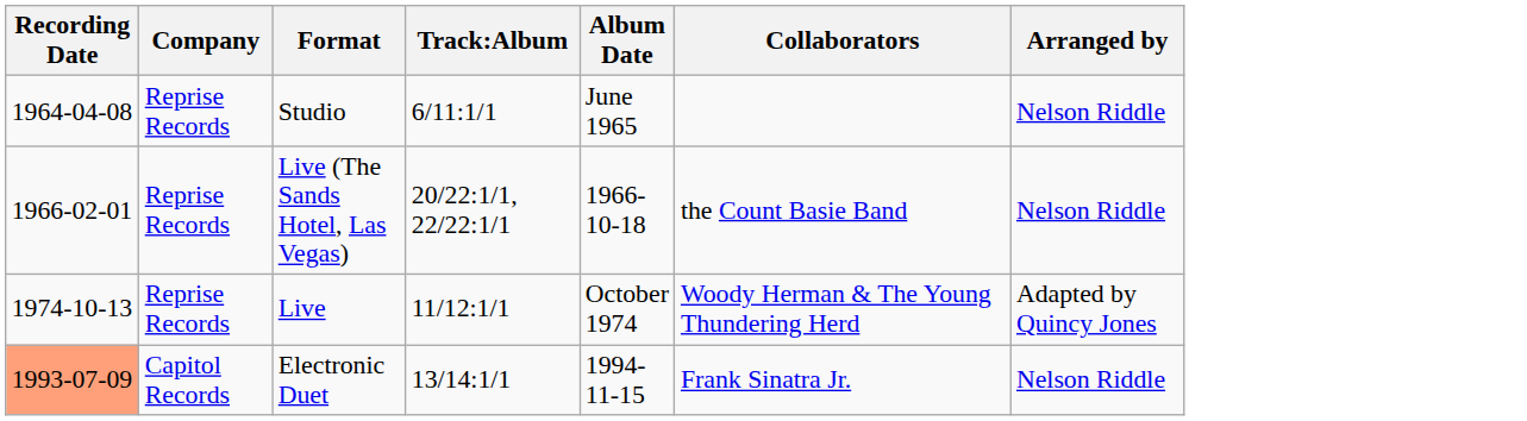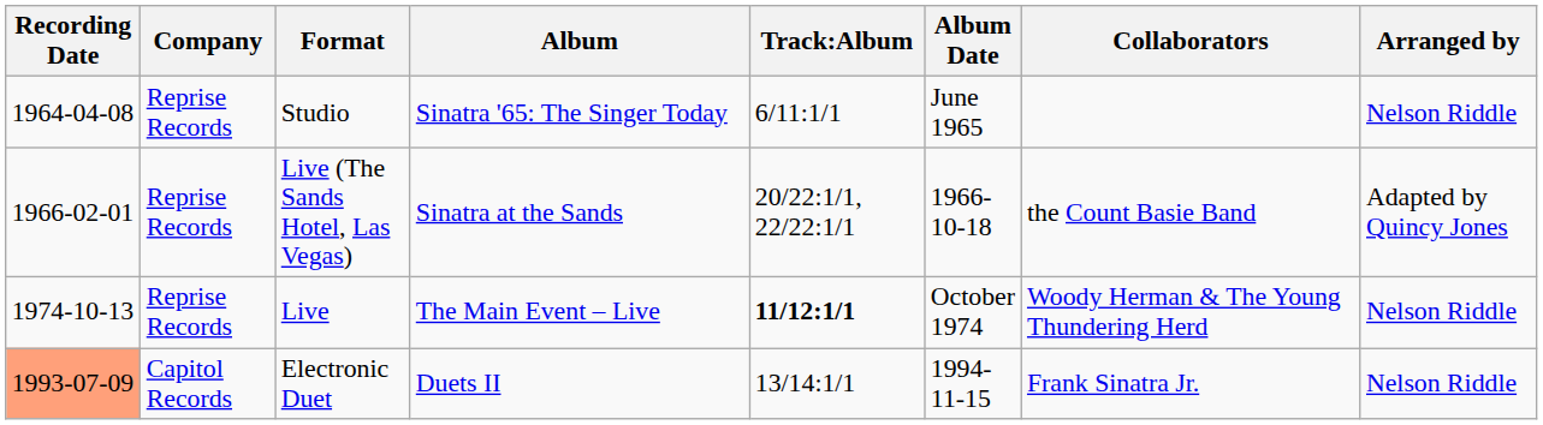+ column: Album | Sinatra '65: The Singer Today | Sinatra at the Sands | The Main Event – Live | Duets II
Live (The Sands Hotel, Las Vegas) | Arranged by: Nelson Riddle -> Adapted by Quincy Jones
Live | Track:Album: normal -> bold
Live | Arranged by: Adapted by Quincy Jones -> Nelson Riddle
